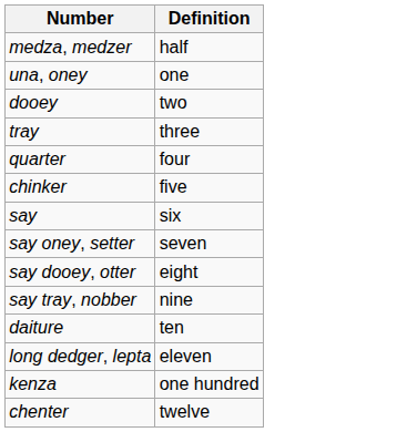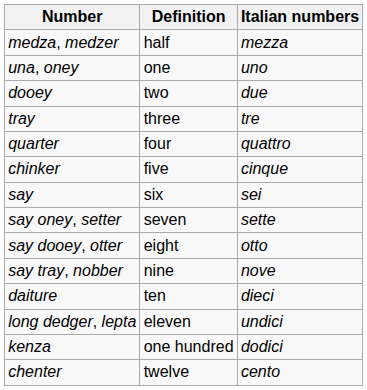+ column: Italian numbers | mezza | uno | due | tre | quattro | cinque | sei | sette | otto | nove | dieci | undici | dodici | cento
